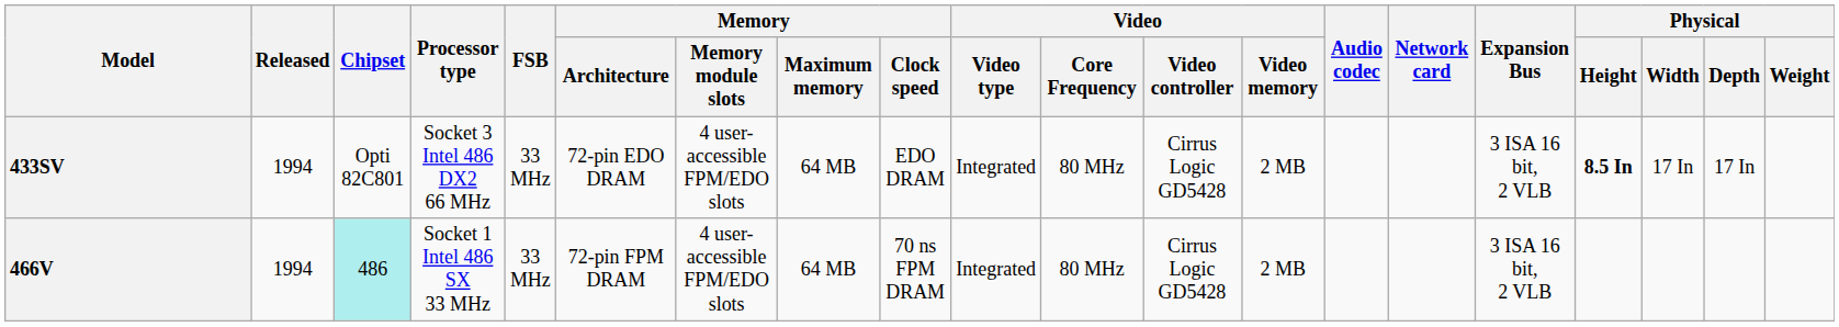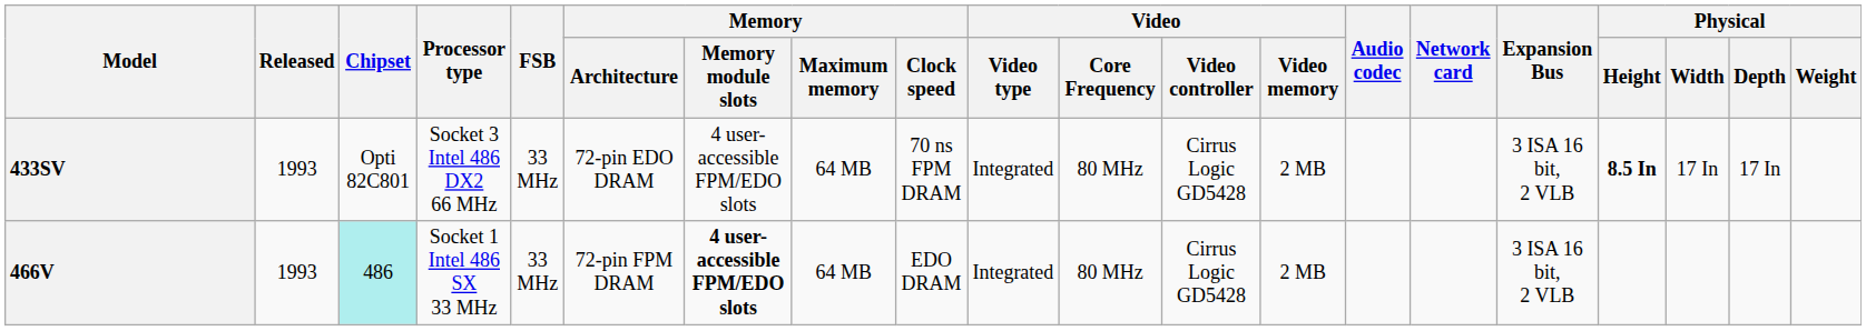433SV | Released: 1994 -> 1993
433SV | Memory / Clock speed: EDO DRAM -> 70 ns FPM DRAM
466V | Released: 1994 -> 1993
466V | Memory / Memory module slots: normal -> bold
466V | Memory / Clock speed: 70 ns FPM DRAM -> EDO DRAM
